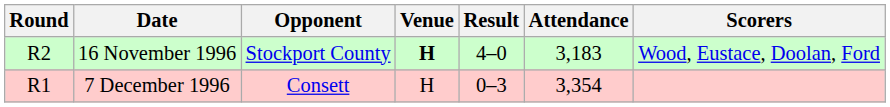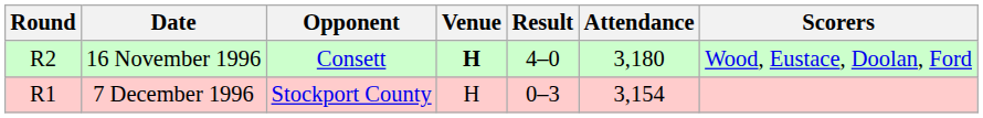16 November 1996 | Opponent: Stockport County -> Consett
16 November 1996 | Attendance: 3,183 -> 3,180
7 December 1996 | Opponent: Consett -> Stockport County
7 December 1996 | Attendance: 3,354 -> 3,154
